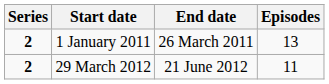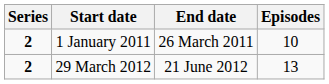1 January 2011 | Episodes: 13 -> 10
29 March 2012 | Episodes: 11 -> 13
